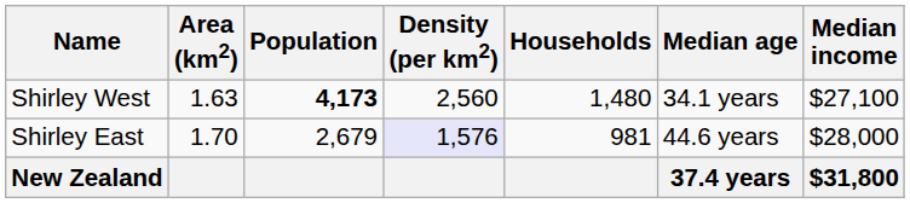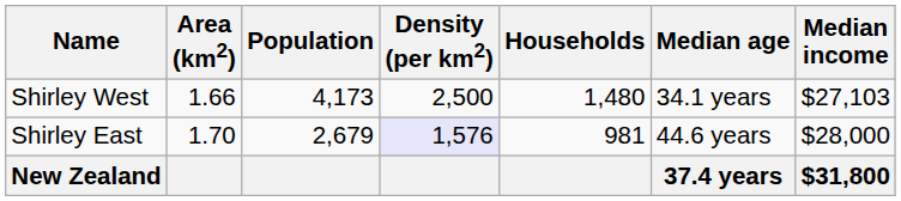Shirley West | Area (km2): 1.63 -> 1.66
Shirley West | Population: bold -> normal
Shirley West | Density (per km2): 2,560 -> 2,500
Shirley West | Median income: $27,100 -> $27,103
